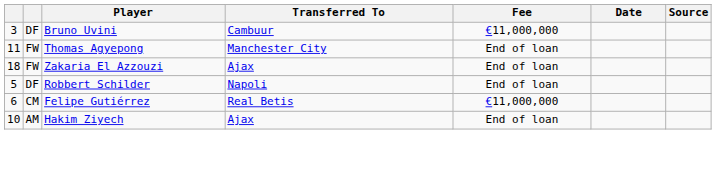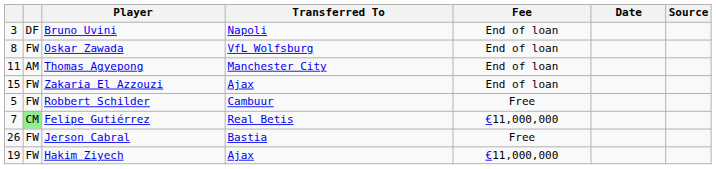Bruno Uvini | Transferred To: Cambuur -> Napoli
Bruno Uvini | Fee: €11,000,000 -> End of loan
+ row: 8 | FW | Oskar Zawada | VfL Wolfsburg | End of loan
Thomas Agyepong | column 2: FW -> AM
Zakaria El Azzouzi | column 1: 18 -> 15
Robbert Schilder | column 2: DF -> FW
Robbert Schilder | Transferred To: Napoli -> Cambuur
Robbert Schilder | Fee: End of loan -> Free
Felipe Gutiérrez | column 1: 6 -> 7
Felipe Gutiérrez | column 2: no background -> lightgreen background
+ row: 26 | FW | Jerson Cabral | Bastia | Free
Hakim Ziyech | column 1: 10 -> 19
Hakim Ziyech | column 2: AM -> FW
Hakim Ziyech | Fee: End of loan -> €11,000,000
